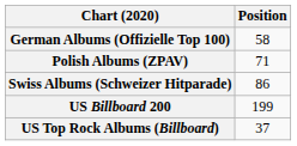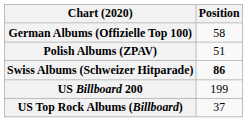Polish Albums (ZPAV) | Position: 71 -> 51
Swiss Albums (Schweizer Hitparade) | Position: normal -> bold
